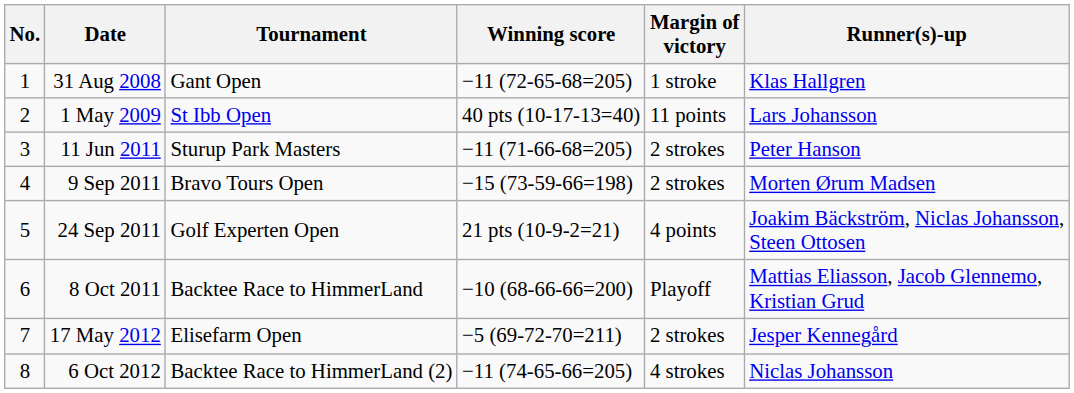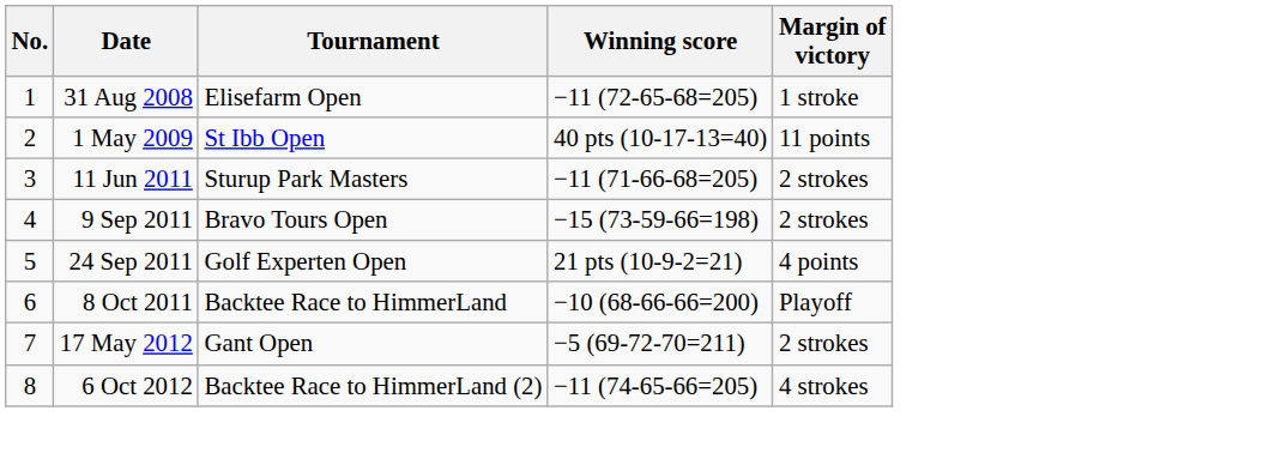- column: Runner(s)-up | Klas Hallgren | Lars Johansson | Peter Hanson | Morten Ørum Madsen | Joakim Bäckström, Niclas Johansson, Steen Ottosen | Mattias Eliasson, Jacob Glennemo, Kristian Grud | Jesper Kennegård | Niclas Johansson
31 Aug 2008 | Tournament: Gant Open -> Elisefarm Open
17 May 2012 | Tournament: Elisefarm Open -> Gant Open
